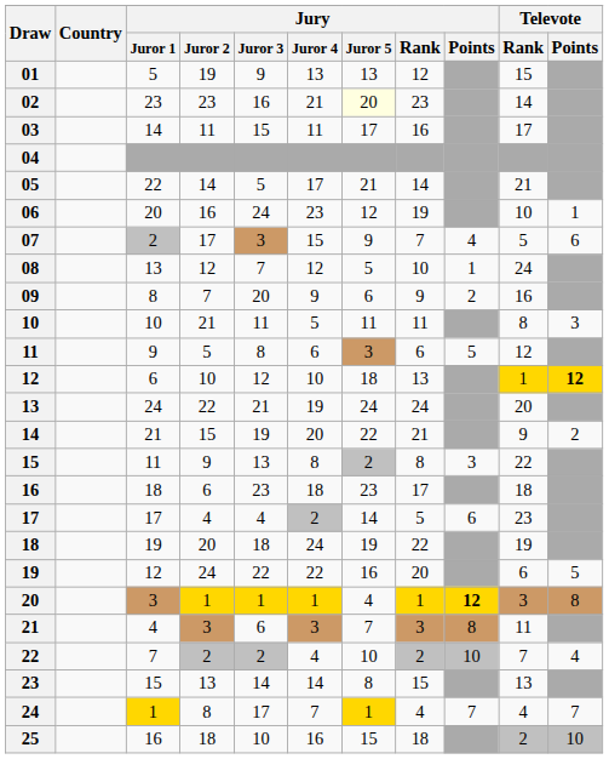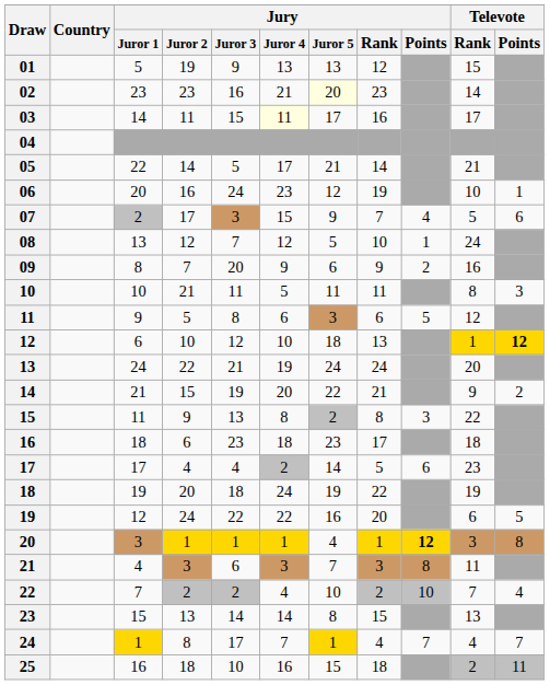03 | Jury / Juror 4: no background -> lightyellow background
25 | Televote / Points: 10 -> 11
